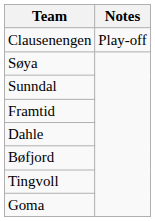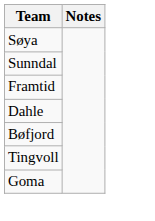- row: Clausenengen | Play-off
